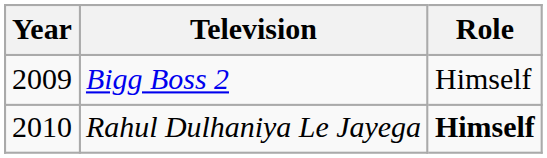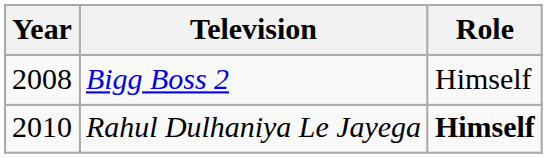Bigg Boss 2 | Year: 2009 -> 2008
